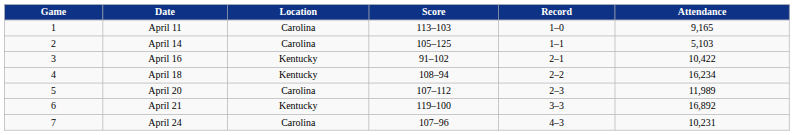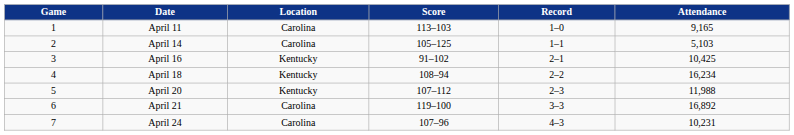April 16 | Attendance: 10,422 -> 10,425
April 20 | Location: Carolina -> Kentucky
April 20 | Attendance: 11,989 -> 11,988
April 21 | Location: Kentucky -> Carolina
